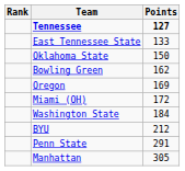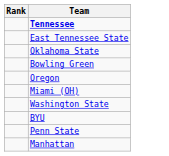- column: Points | 127 | 133 | 150 | 162 | 169 | 172 | 184 | 212 | 291 | 305
